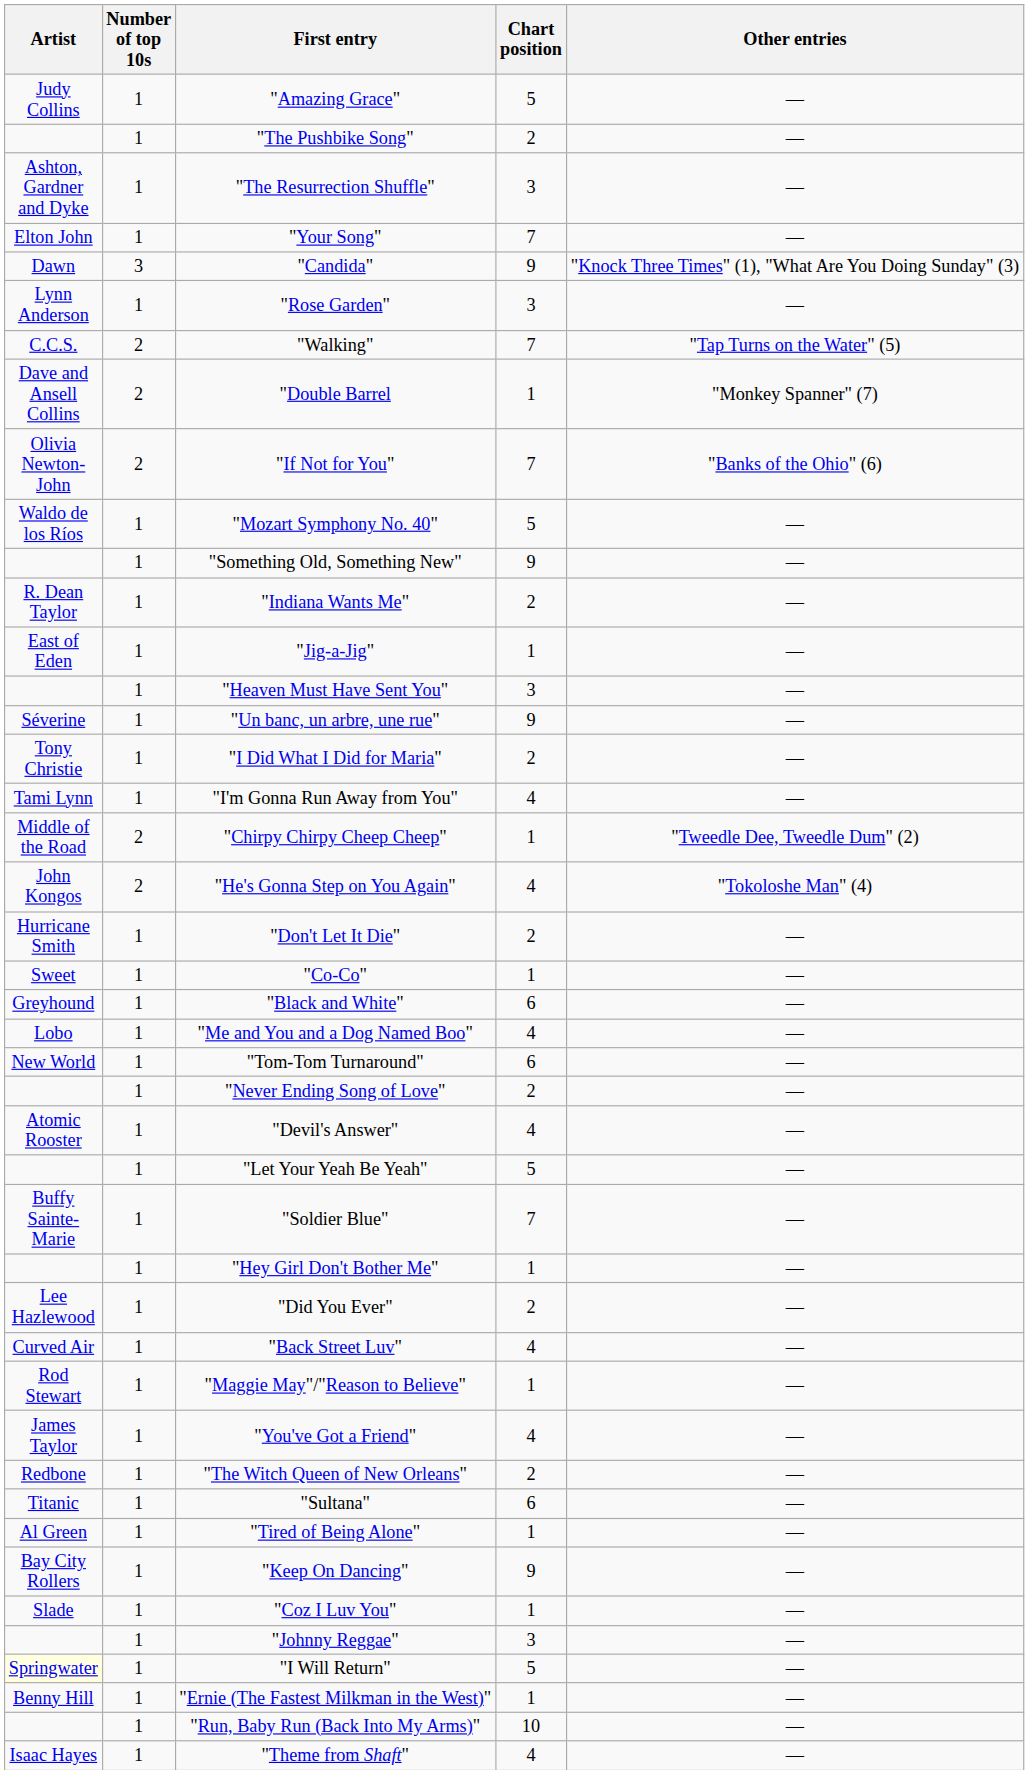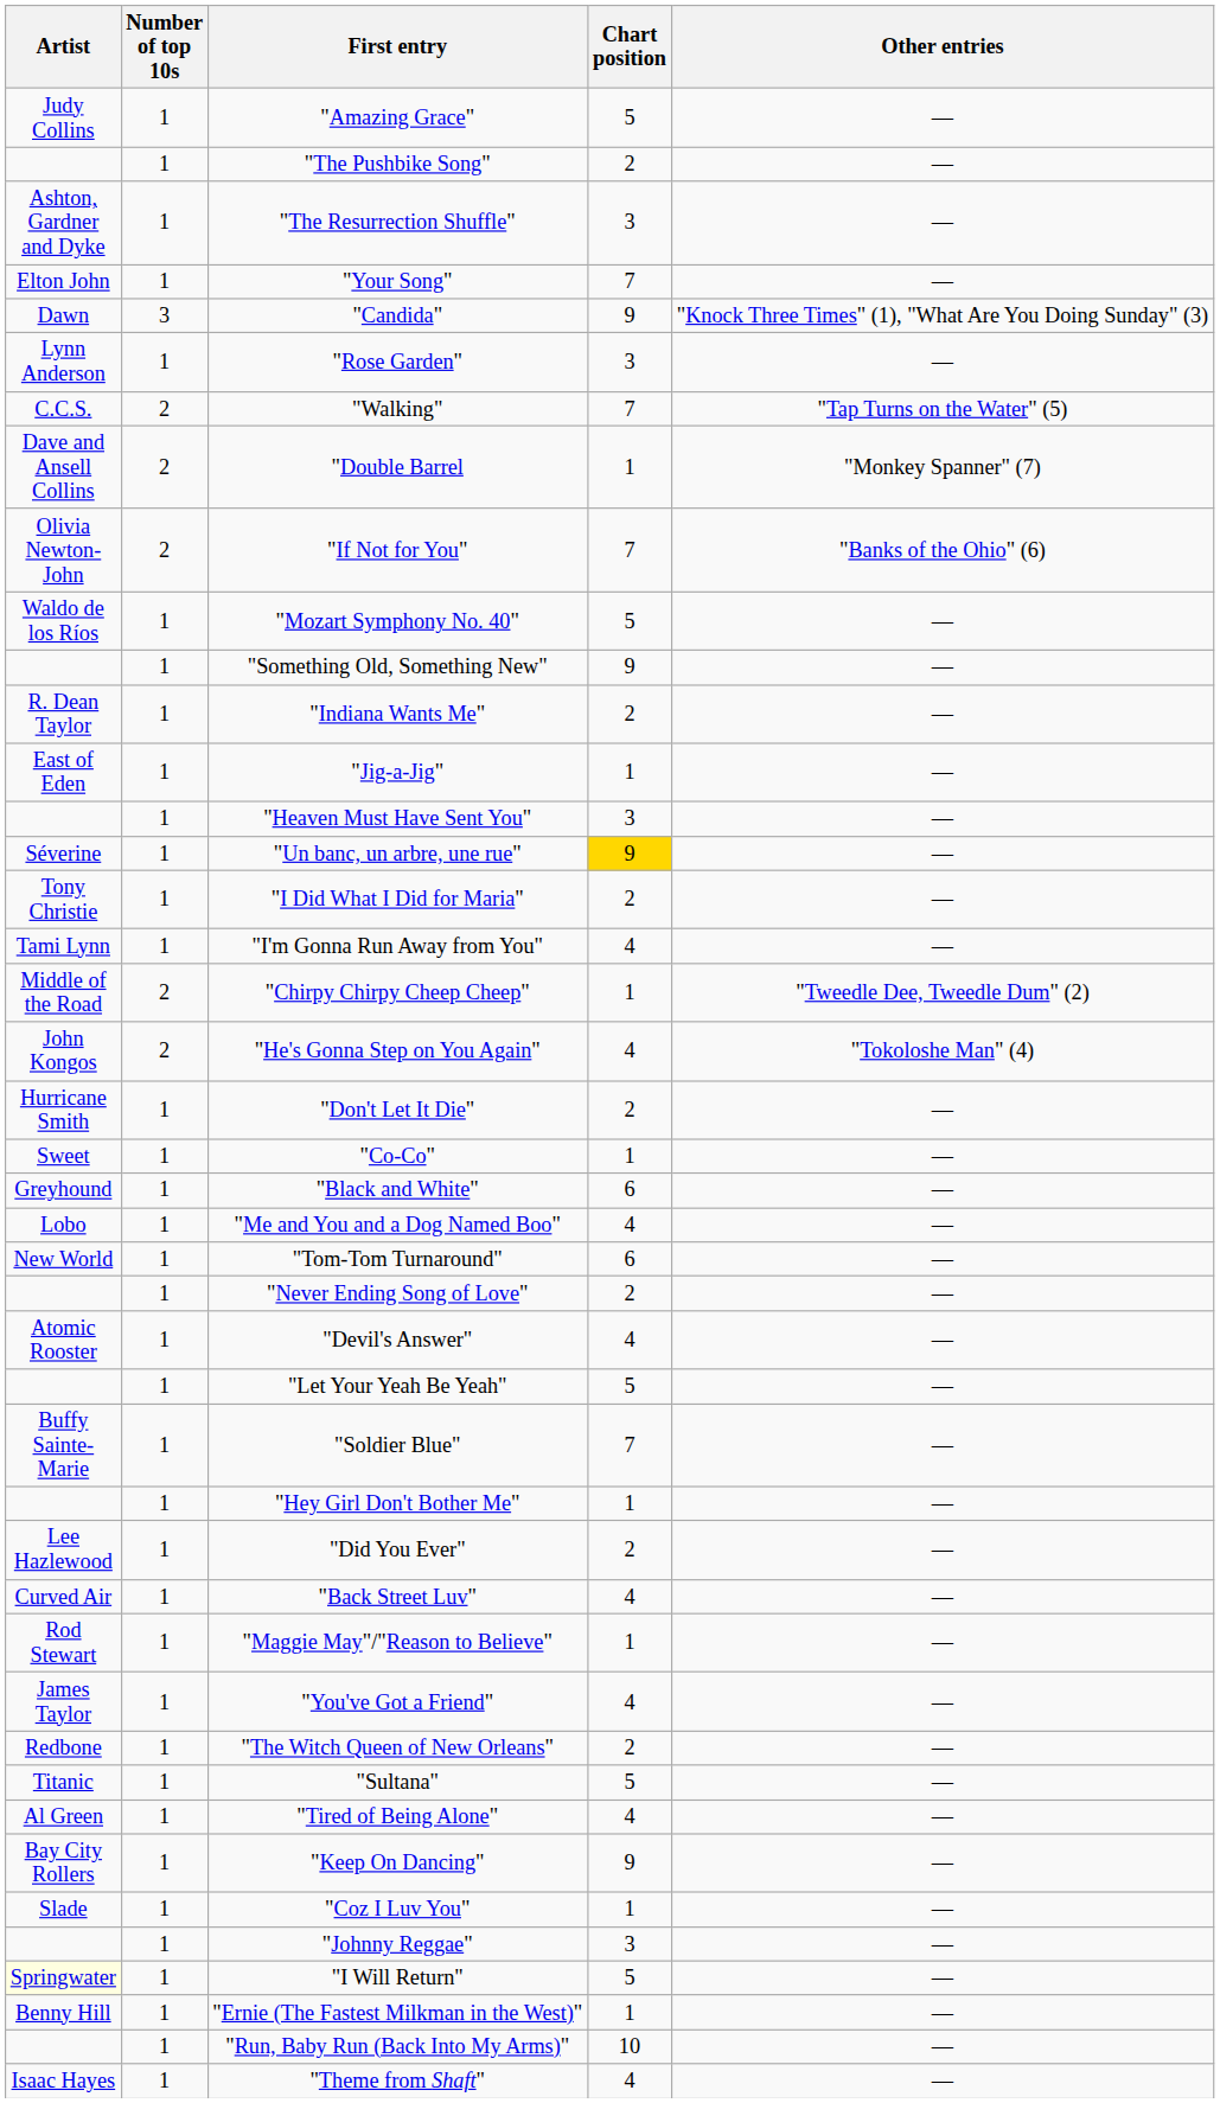"Un banc, un arbre, une rue" | Chart position: no background -> gold background
"Sultana" | Chart position: 6 -> 5
"Tired of Being Alone" | Chart position: 1 -> 4
